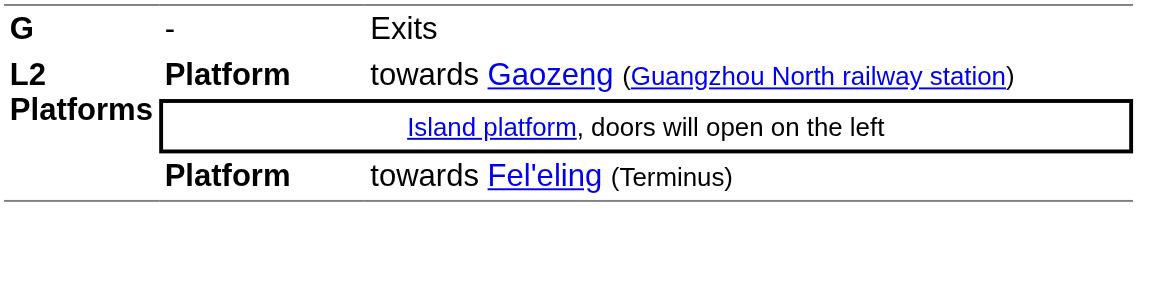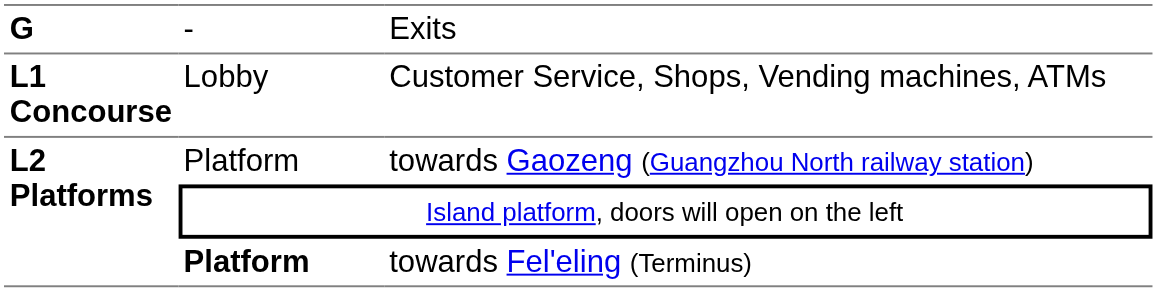+ row: L1 Concourse | Lobby | Customer Service, Shops, Vending machines, ATMs
towards Gaozeng (Guangzhou North railway station) | column 2: bold -> normal
